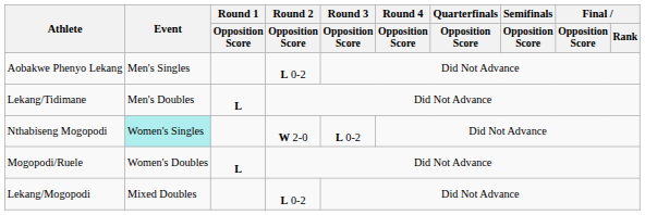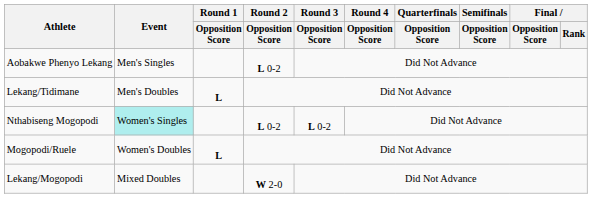Nthabiseng Mogopodi | Round 2 / Opposition Score: W 2-0 -> L 0-2
Lekang/Mogopodi | Round 2 / Opposition Score: L 0-2 -> W 2-0
